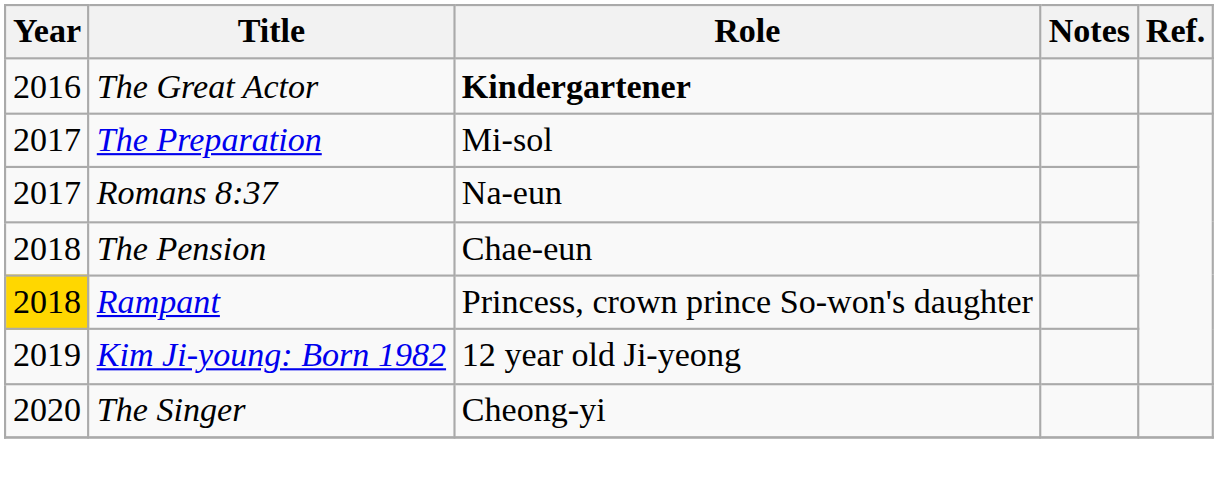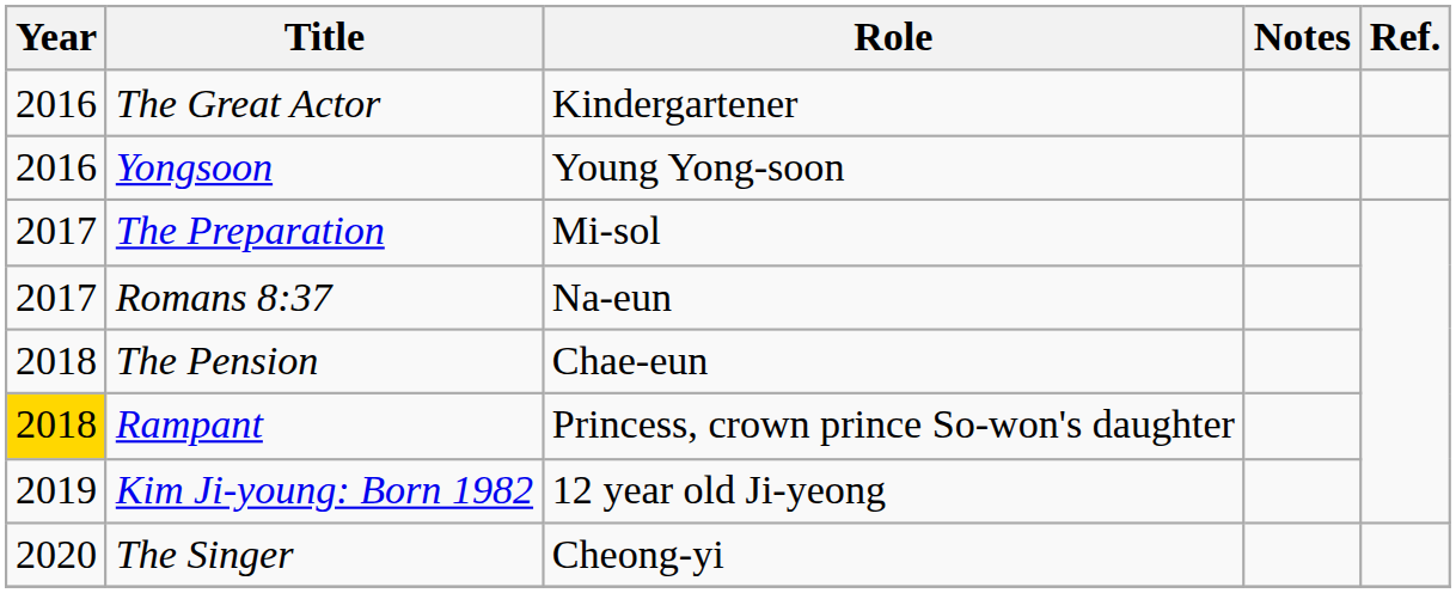The Great Actor | Role: bold -> normal
+ row: 2016 | Yongsoon | Young Yong-soon
